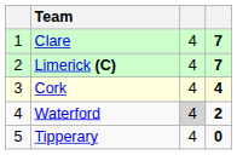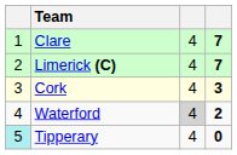Cork | column 4: 4 -> 3
Tipperary | column 1: no background -> paleturquoise background
